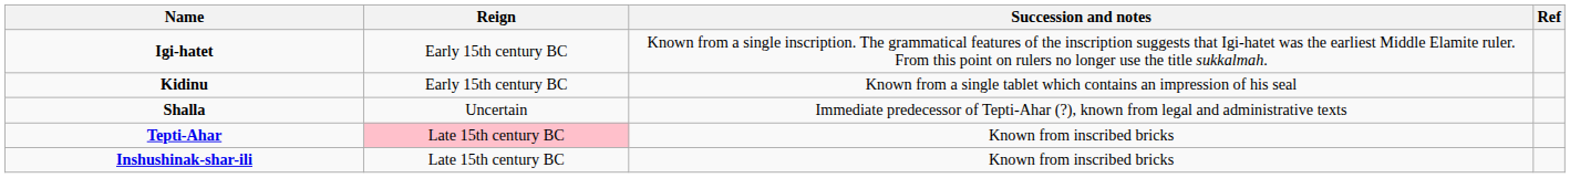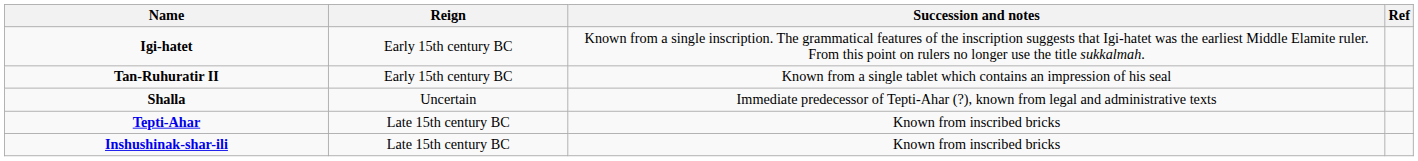- row: Kidinu | Early 15th century BC | Known from a single tablet which contains an impression of his seal
+ row: Tan-Ruhuratir II | Early 15th century BC | Known from a single tablet which contains an impression of his seal
Tepti-Ahar | Reign: pink background -> no background
